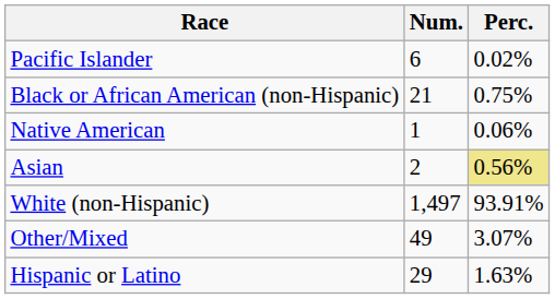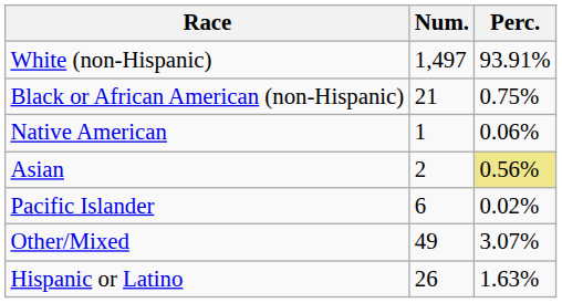rows swapped: White (non-Hispanic) <-> Pacific Islander
Hispanic or Latino | Num.: 29 -> 26
